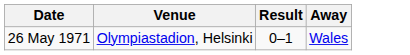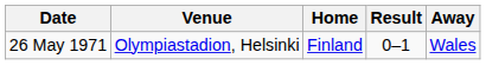+ column: Home | Finland
